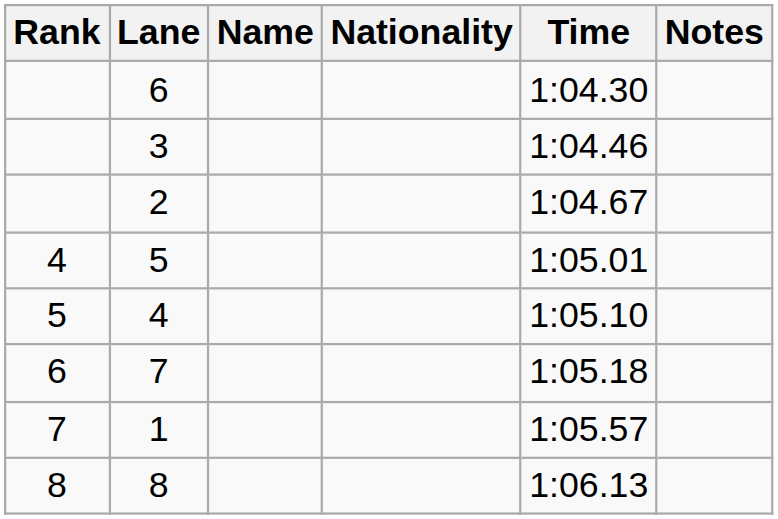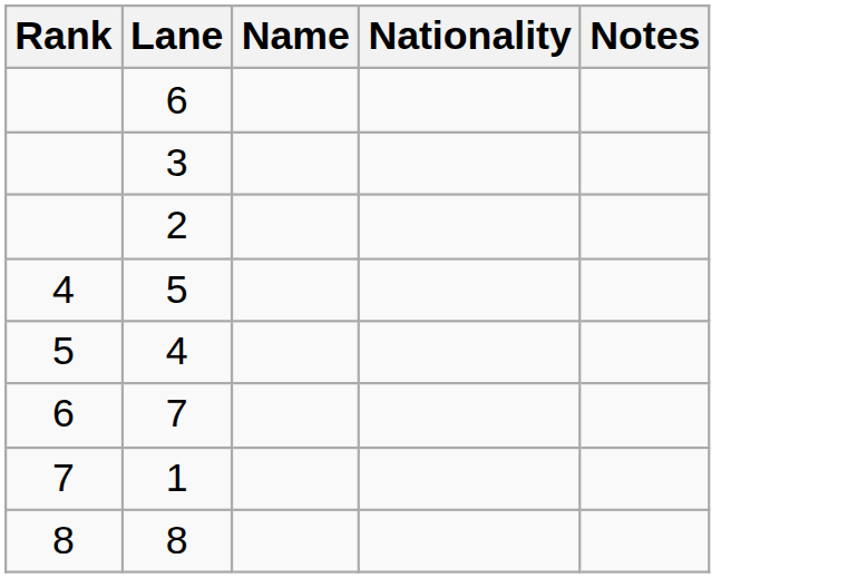- column: Time | 1:04.30 | 1:04.46 | 1:04.67 | 1:05.01 | 1:05.10 | 1:05.18 | 1:05.57 | 1:06.13
